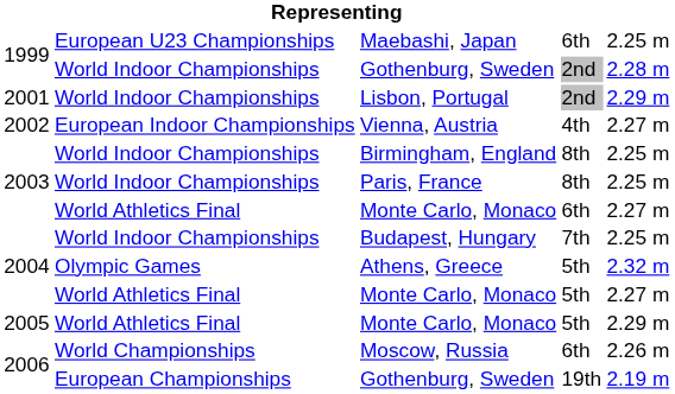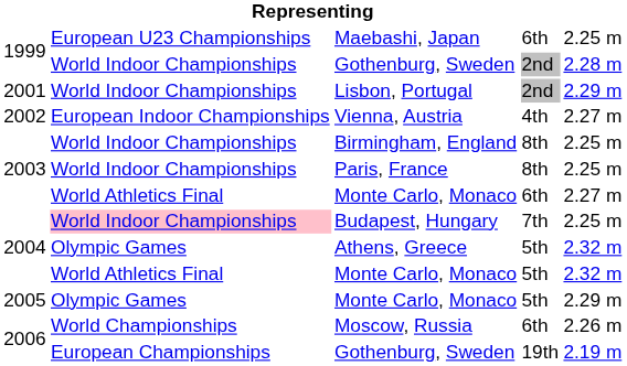Budapest, Hungary | column 2: no background -> pink background
2004 / Monte Carlo, Monaco | column 5: 2.27 m -> 2.32 m
2005 / Monte Carlo, Monaco | column 2: World Athletics Final -> Olympic Games
